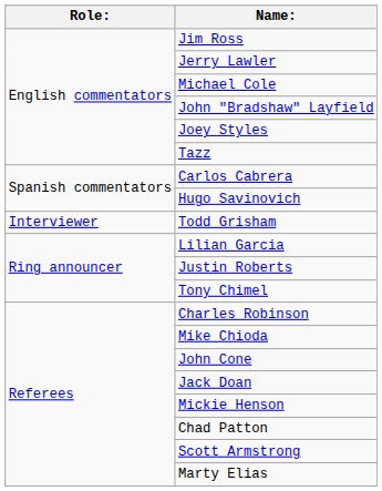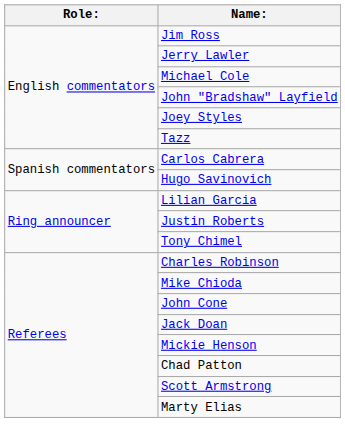- row: Interviewer | Todd Grisham
